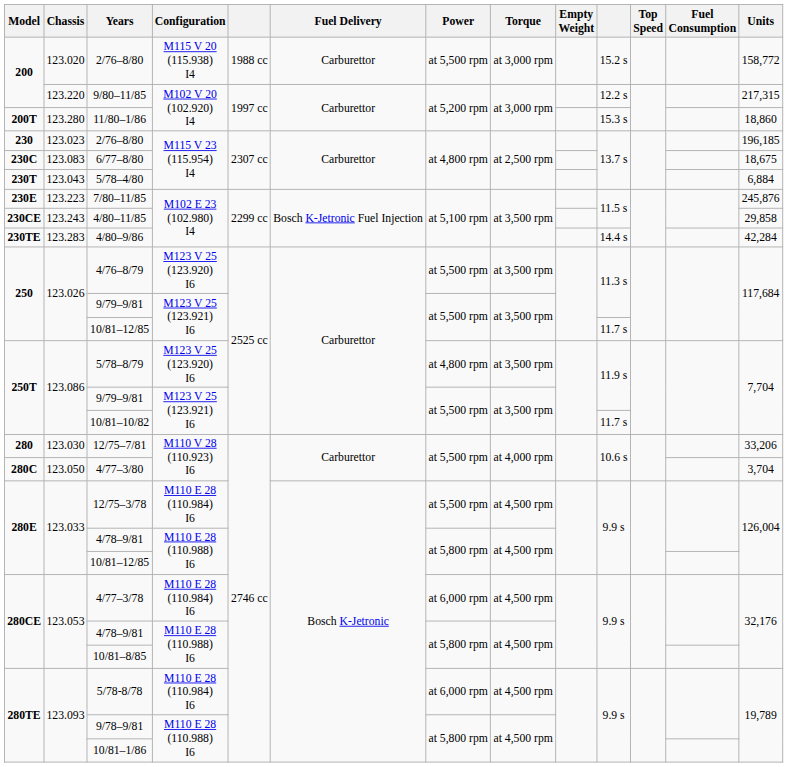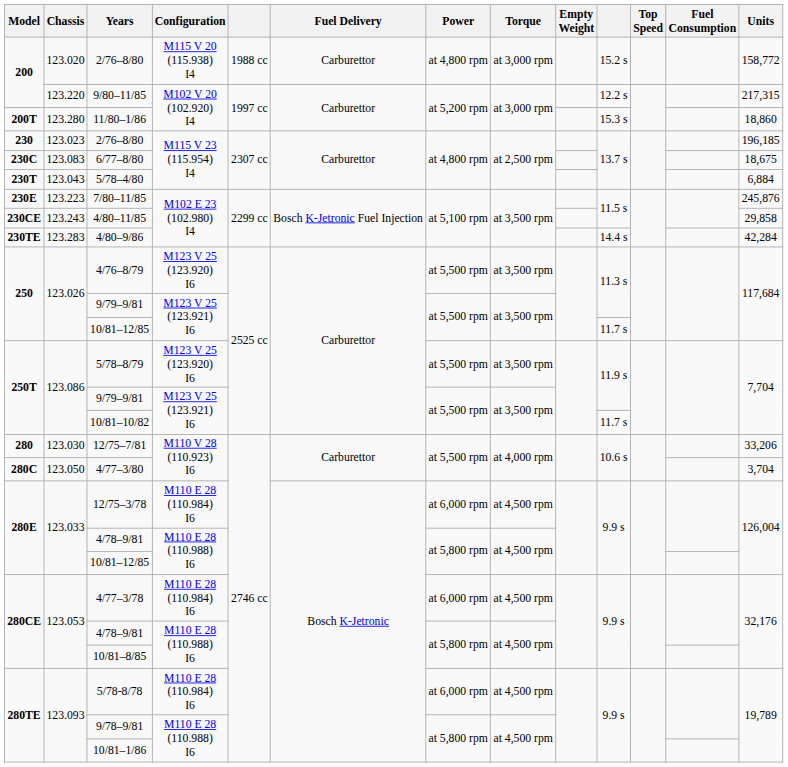123.020 / 2/76–8/80 | Power: at 5,500 rpm -> at 4,800 rpm
5/78–8/79 | Power: at 4,800 rpm -> at 5,500 rpm
12/75–3/78 | Power: at 5,500 rpm -> at 6,000 rpm
